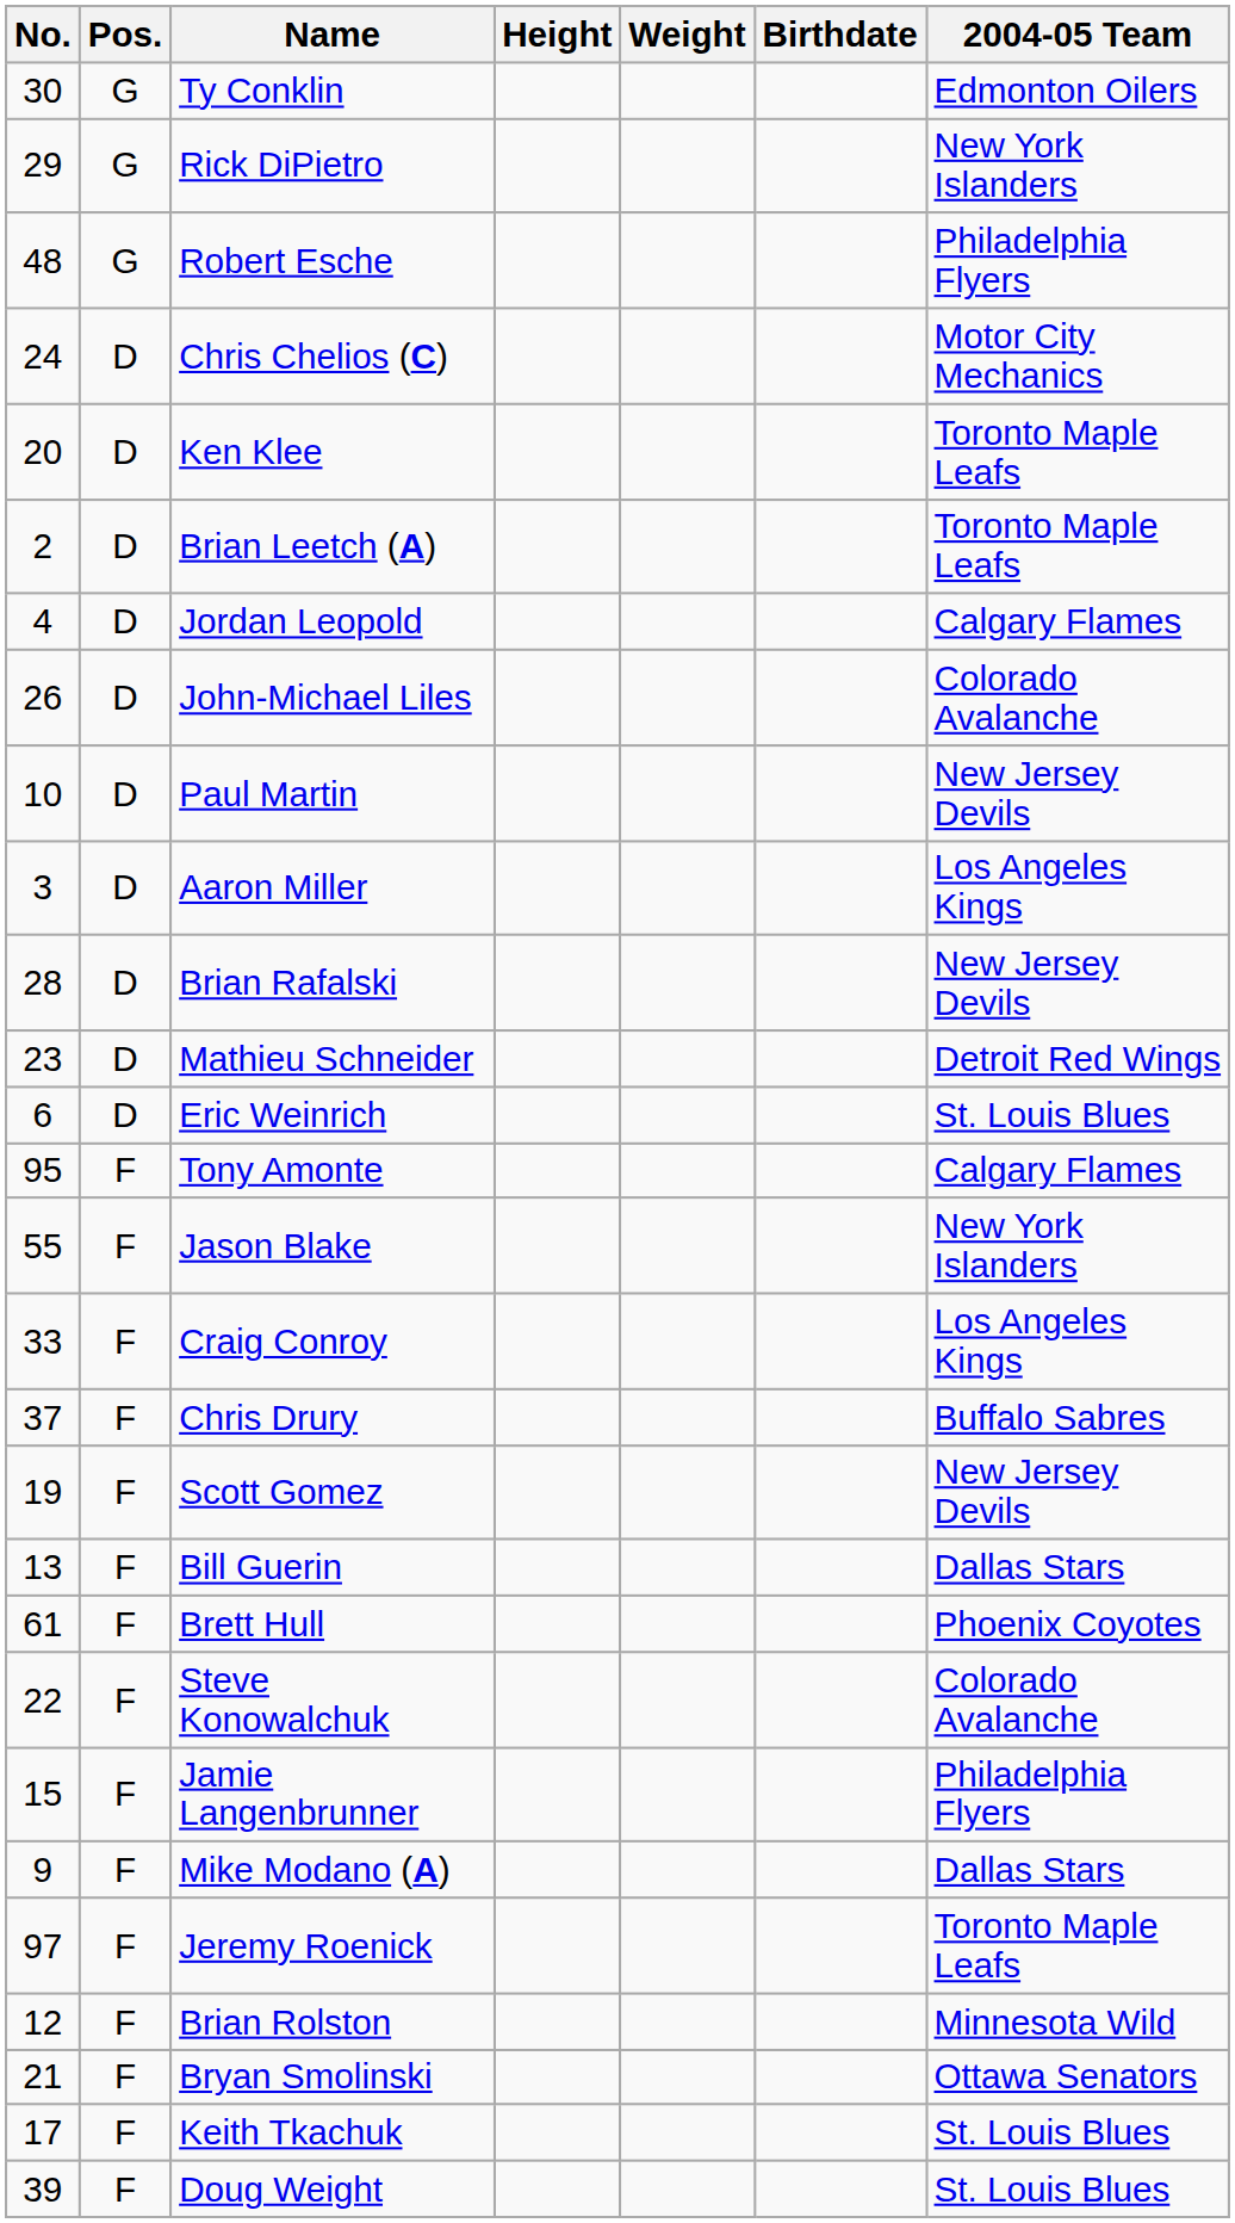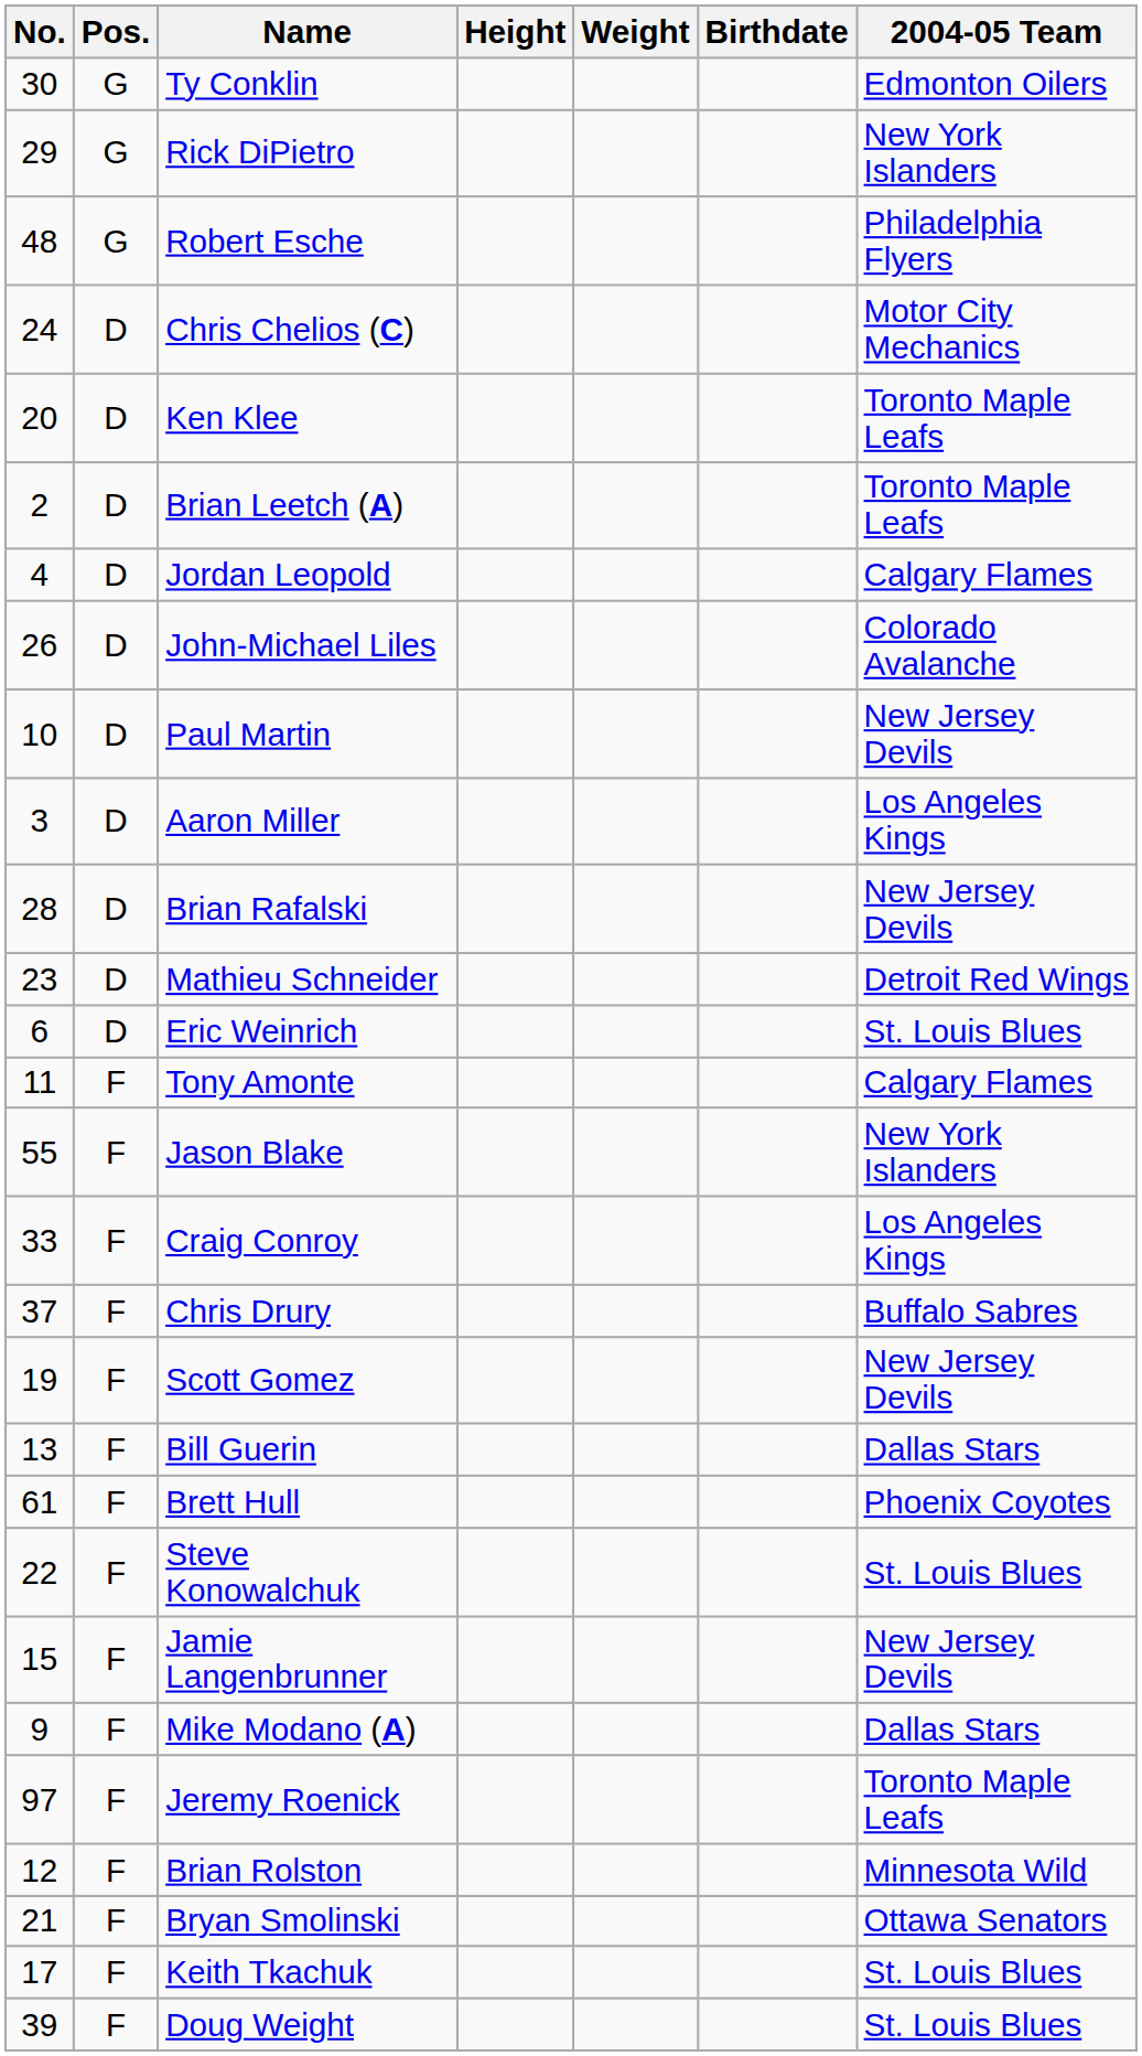Tony Amonte | No.: 95 -> 11
Steve Konowalchuk | 2004-05 Team: Colorado Avalanche -> St. Louis Blues
Jamie Langenbrunner | 2004-05 Team: Philadelphia Flyers -> New Jersey Devils
